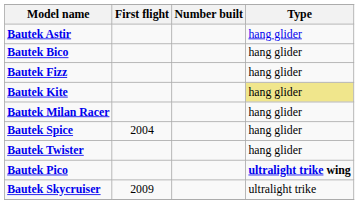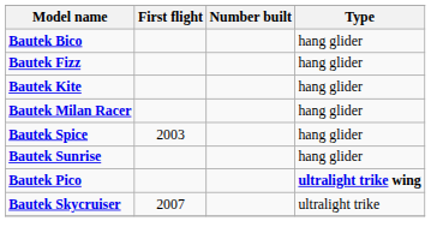- row: Bautek Astir | hang glider
Bautek Kite | Type: khaki background -> no background
Bautek Spice | First flight: 2004 -> 2003
+ row: Bautek Sunrise | hang glider
- row: Bautek Twister | hang glider
Bautek Skycruiser | First flight: 2009 -> 2007
